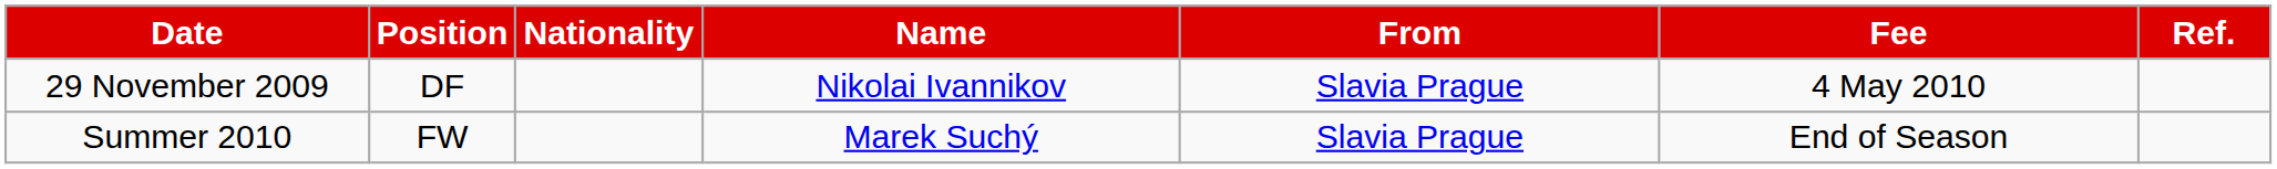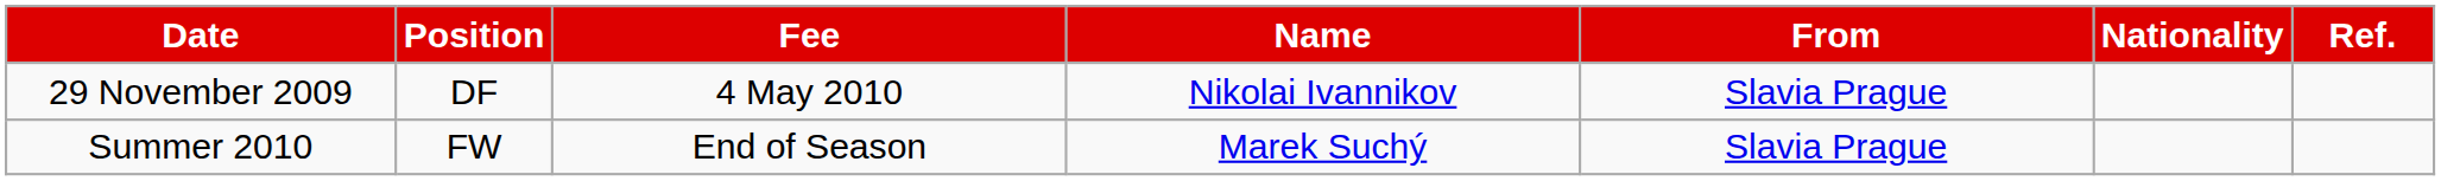columns swapped: Nationality <-> Fee
